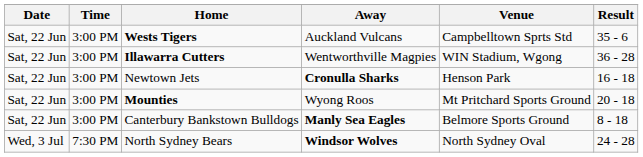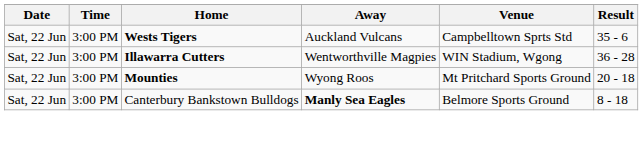- row: Sat, 22 Jun | 3:00 PM | Newtown Jets | Cronulla Sharks | Henson Park | 16 - 18
- row: Wed, 3 Jul | 7:30 PM | North Sydney Bears | Windsor Wolves | North Sydney Oval | 24 - 28
